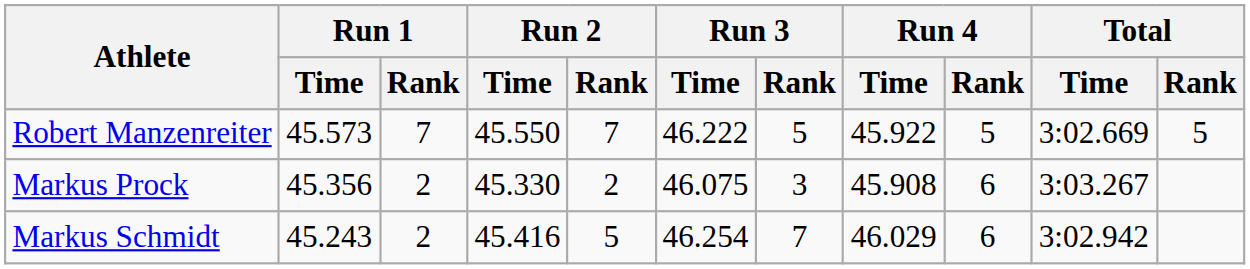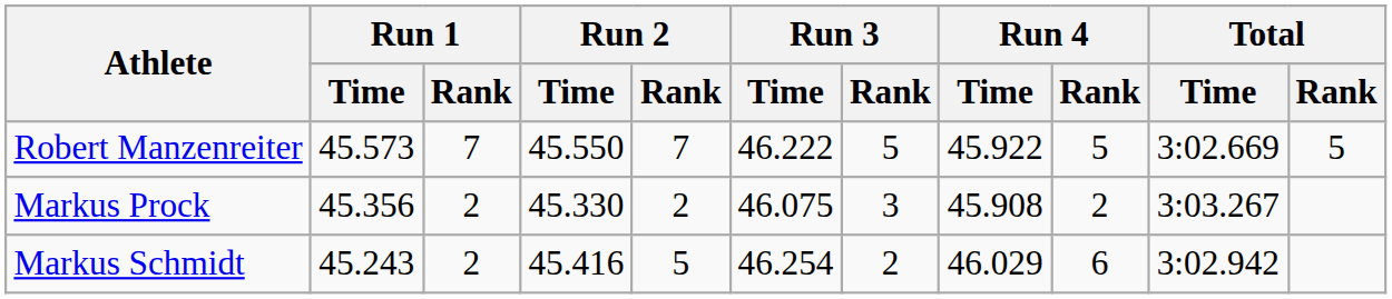Markus Prock | Run 4 / Rank: 6 -> 2
Markus Schmidt | Run 3 / Rank: 7 -> 2
